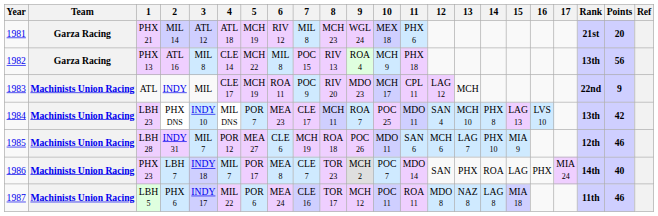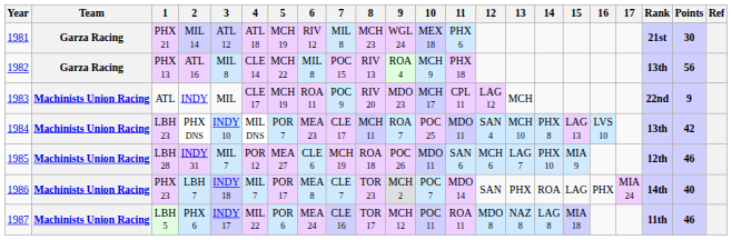PHX 21 | Points: 20 -> 30
